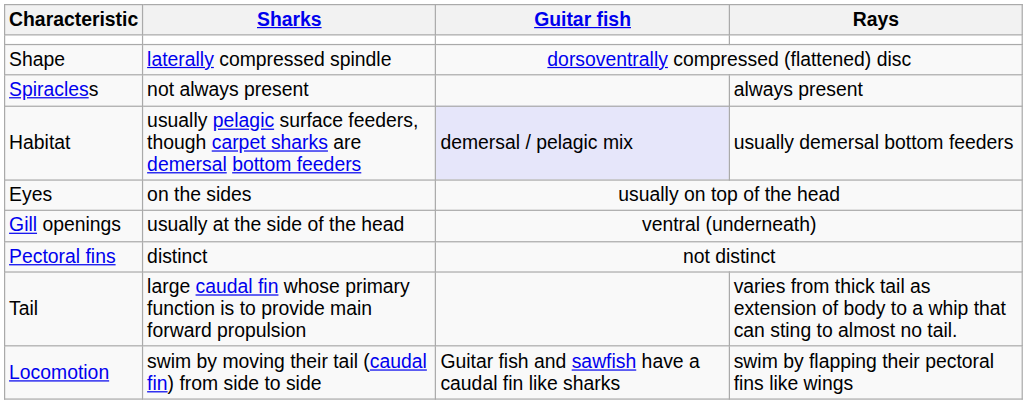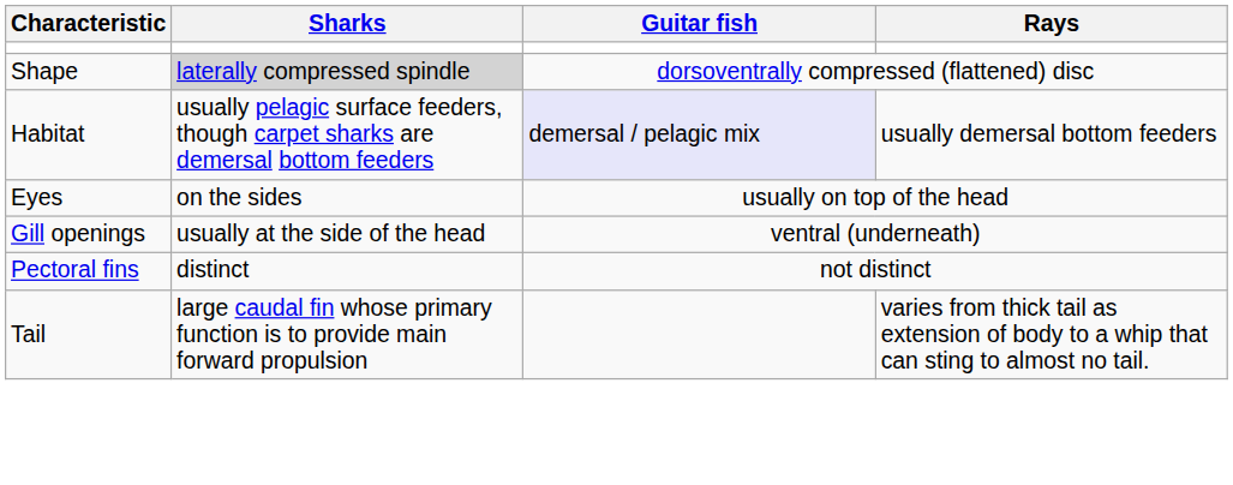Shape | Sharks: no background -> lightgrey background
- row: Spiracless | not always present | always present
- row: Locomotion | swim by moving their tail (caudal fin) from side to side | Guitar fish and sawfish have a caudal fin like sharks | swim by flapping their pectoral fins like wings
